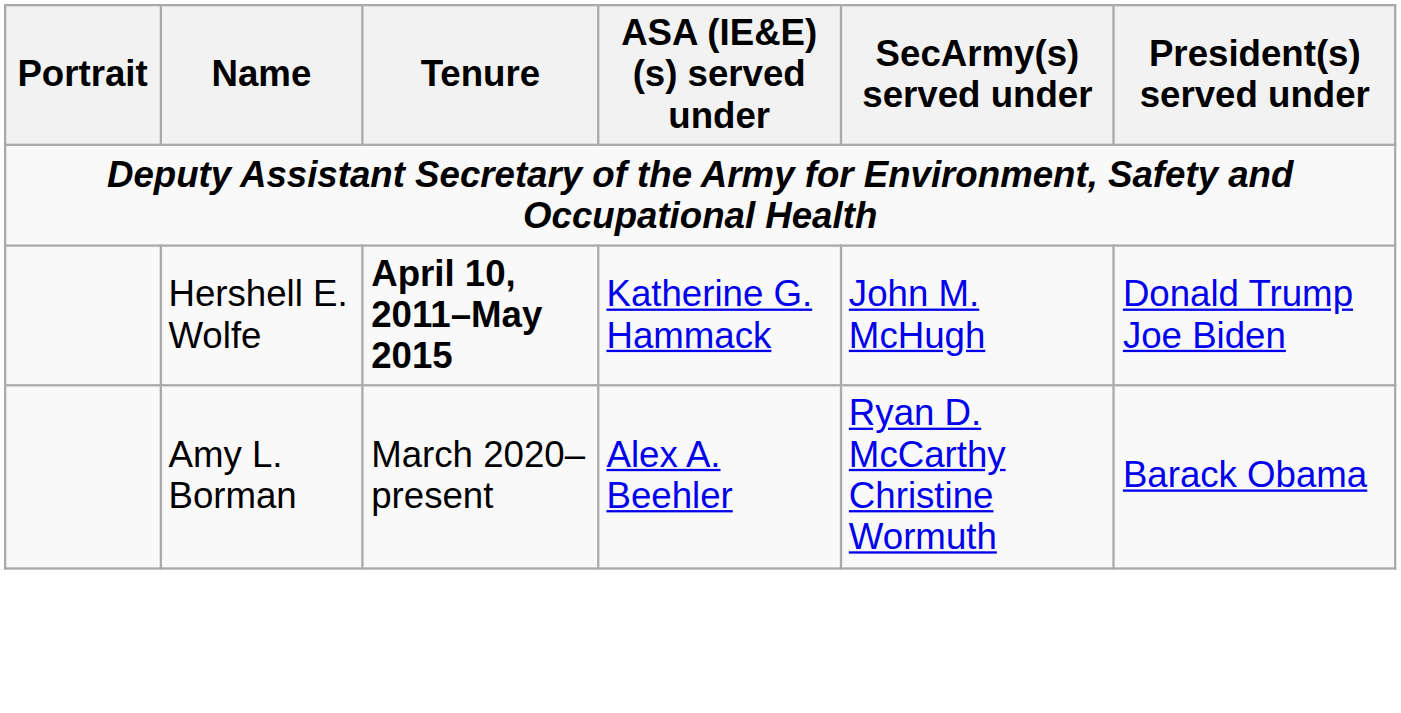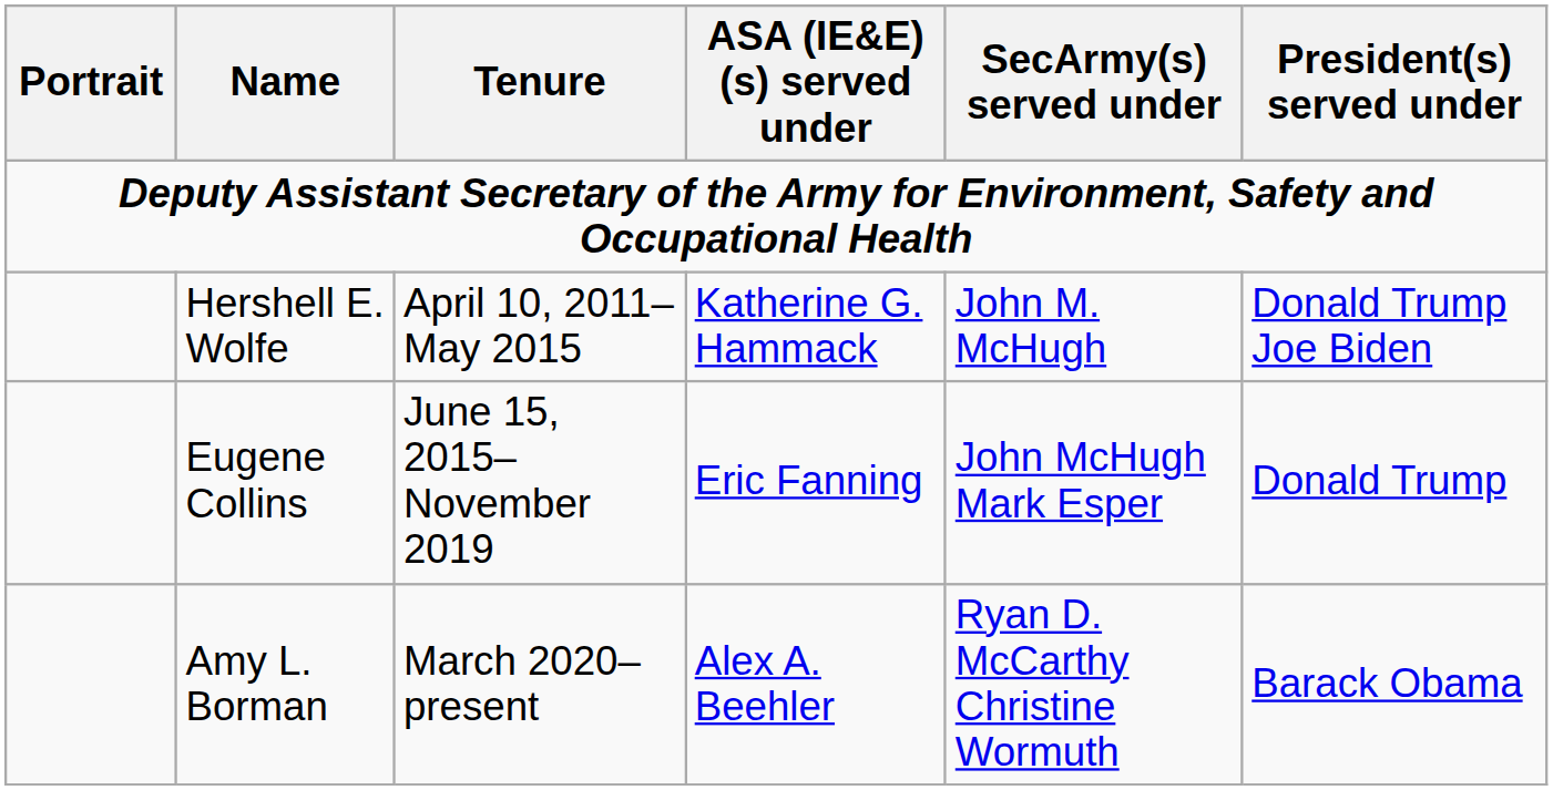Hershell E. Wolfe | Tenure: bold -> normal
+ row: Eugene Collins | June 15, 2015–November 2019 | Eric Fanning | John McHugh Mark Esper | Donald Trump
